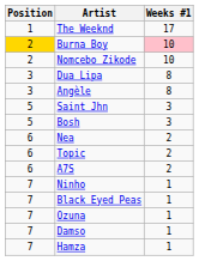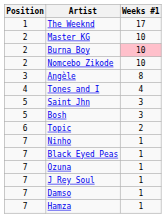+ row: 2 | Master KG | 10
Burna Boy | Position: gold background -> no background
- row: 3 | Dua Lipa | 8
+ row: 4 | Tones and I | 4
- row: 6 | Nea | 2
- row: 6 | A7S | 2
+ row: 7 | J Rey Soul | 1
